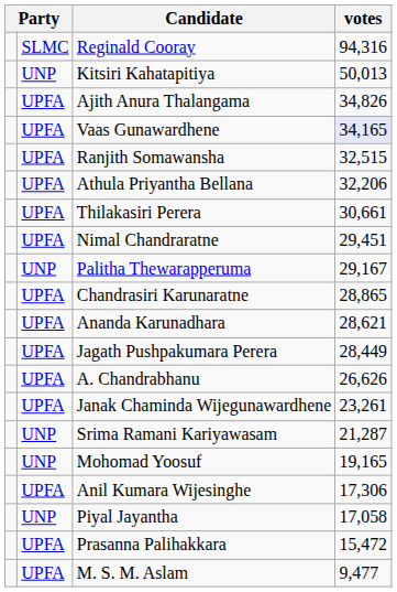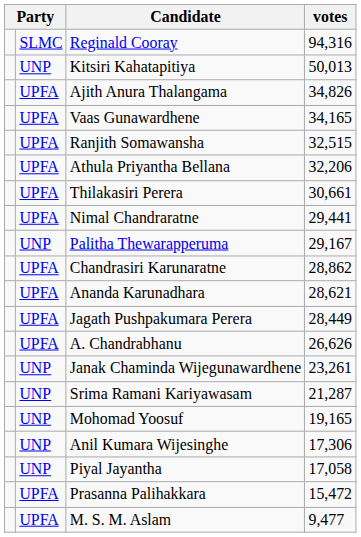Vaas Gunawardhene | votes: lavender background -> no background
Nimal Chandraratne | votes: 29,451 -> 29,441
Chandrasiri Karunaratne | votes: 28,865 -> 28,862
Janak Chaminda Wijegunawardhene | column 2: UPFA -> UNP
Anil Kumara Wijesinghe | column 2: UPFA -> UNP
